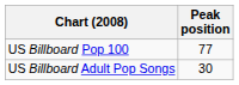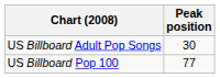rows swapped: US Billboard Adult Pop Songs <-> US Billboard Pop 100
